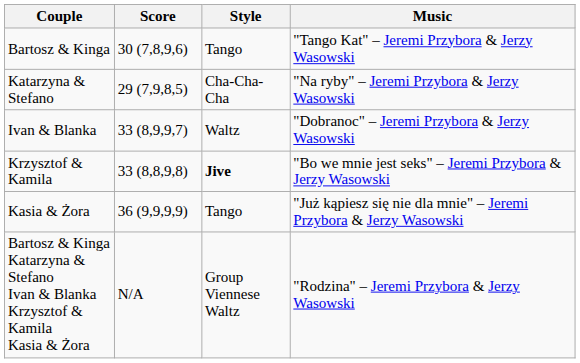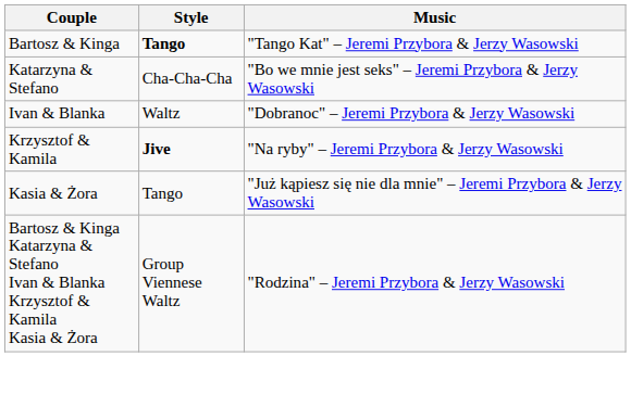- column: Score | 30 (7,8,9,6) | 29 (7,9,8,5) | 33 (8,9,9,7) | 33 (8,8,9,8) | 36 (9,9,9,9) | N/A
Bartosz & Kinga | Style: normal -> bold
Katarzyna & Stefano | Music: "Na ryby" – Jeremi Przybora & Jerzy Wasowski -> "Bo we mnie jest seks" – Jeremi Przybora & Jerzy Wasowski
Krzysztof & Kamila | Music: "Bo we mnie jest seks" – Jeremi Przybora & Jerzy Wasowski -> "Na ryby" – Jeremi Przybora & Jerzy Wasowski
